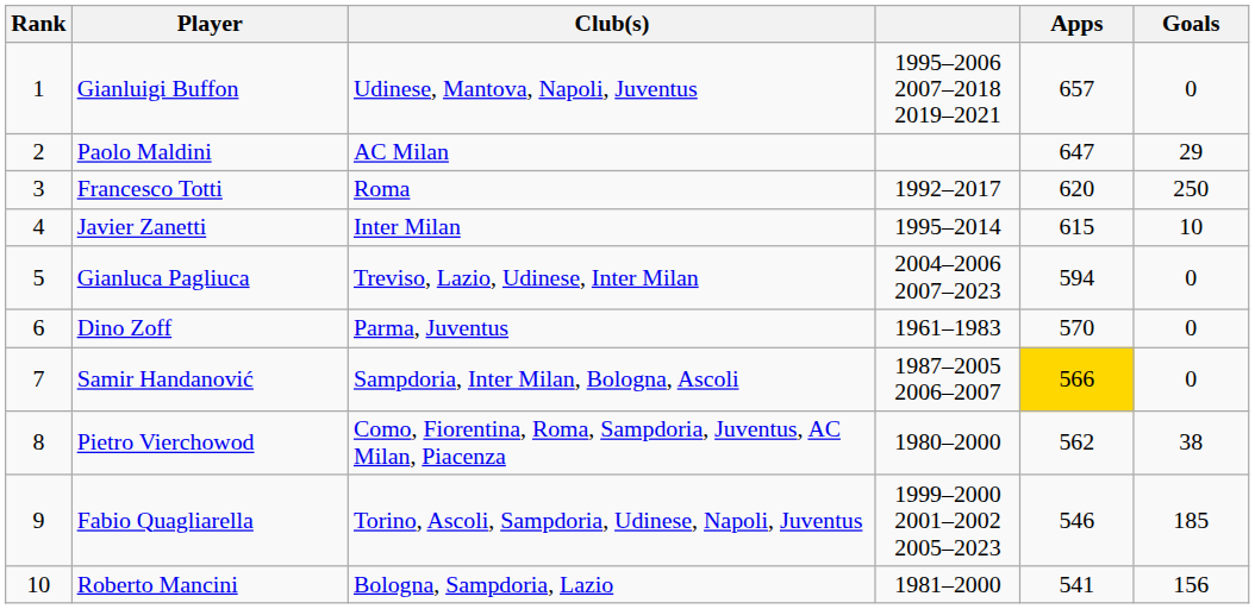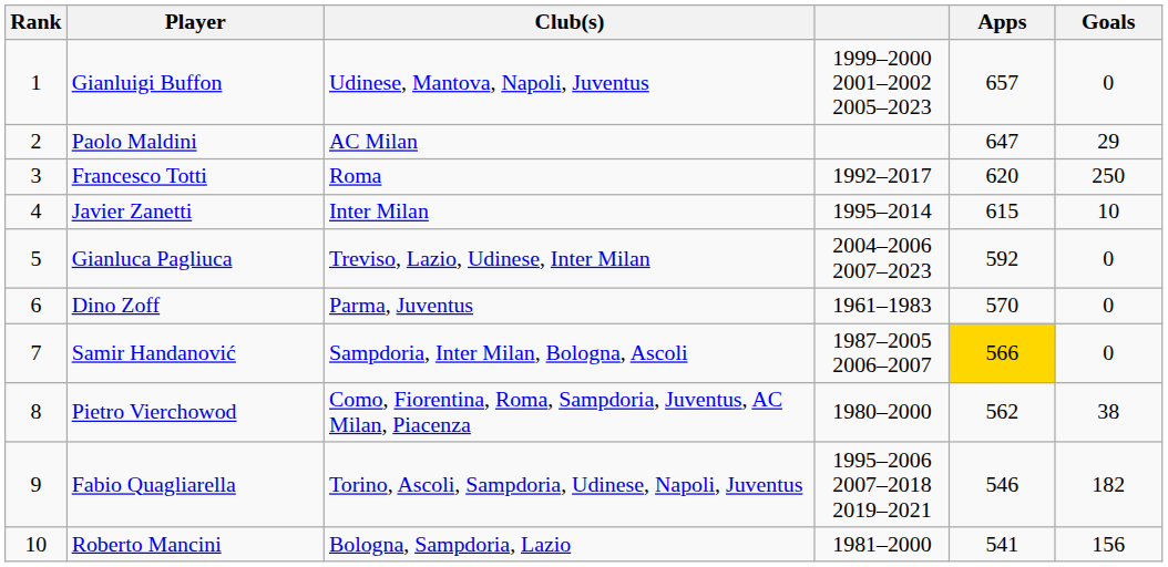Gianluigi Buffon | column 4: 1995–2006 2007–2018 2019–2021 -> 1999–2000 2001–2002 2005–2023
Gianluca Pagliuca | Apps: 594 -> 592
Fabio Quagliarella | column 4: 1999–2000 2001–2002 2005–2023 -> 1995–2006 2007–2018 2019–2021
Fabio Quagliarella | Goals: 185 -> 182
